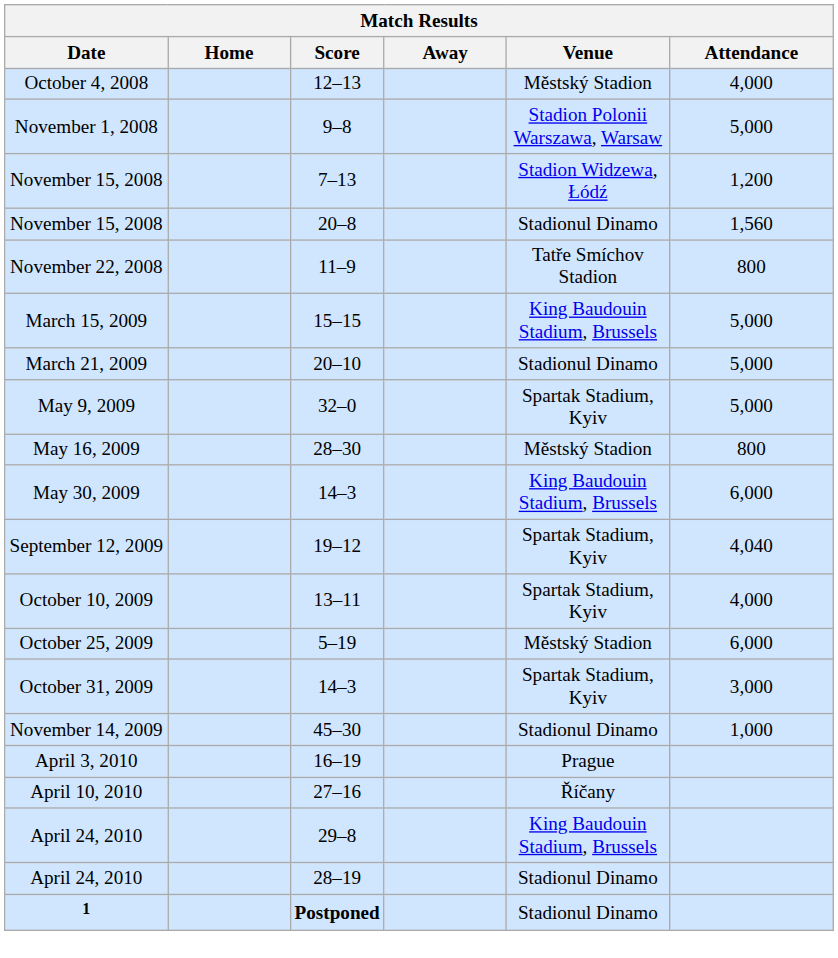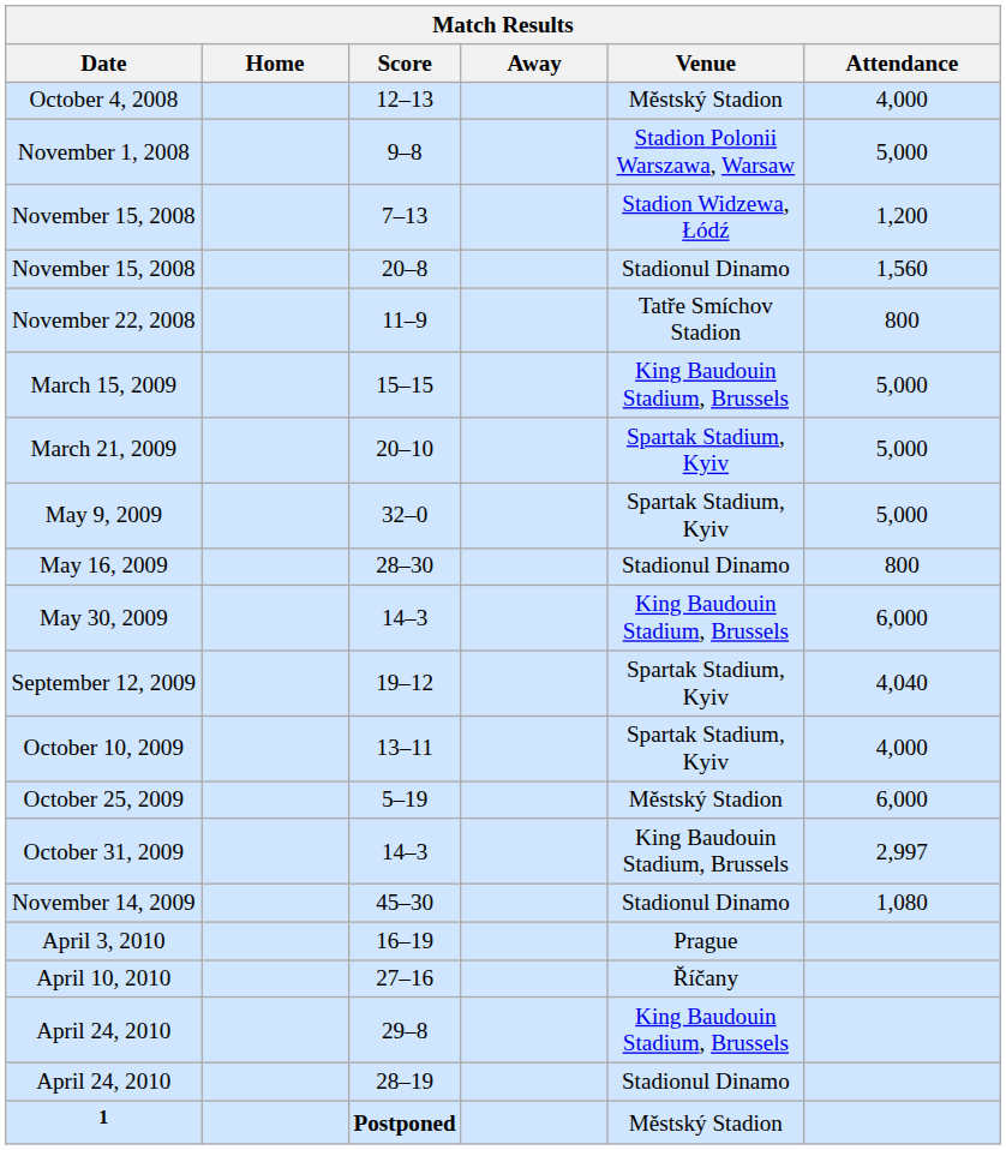March 21, 2009 | Venue: Stadionul Dinamo -> Spartak Stadium, Kyiv
May 16, 2009 | Venue: Městský Stadion -> Stadionul Dinamo
October 31, 2009 | Venue: Spartak Stadium, Kyiv -> King Baudouin Stadium, Brussels
October 31, 2009 | Attendance: 3,000 -> 2,997
November 14, 2009 | Attendance: 1,000 -> 1,080
1 | Venue: Stadionul Dinamo -> Městský Stadion
